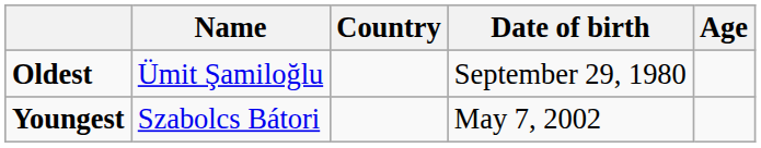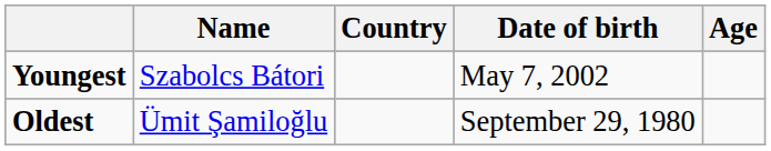rows swapped: Youngest <-> Oldest
